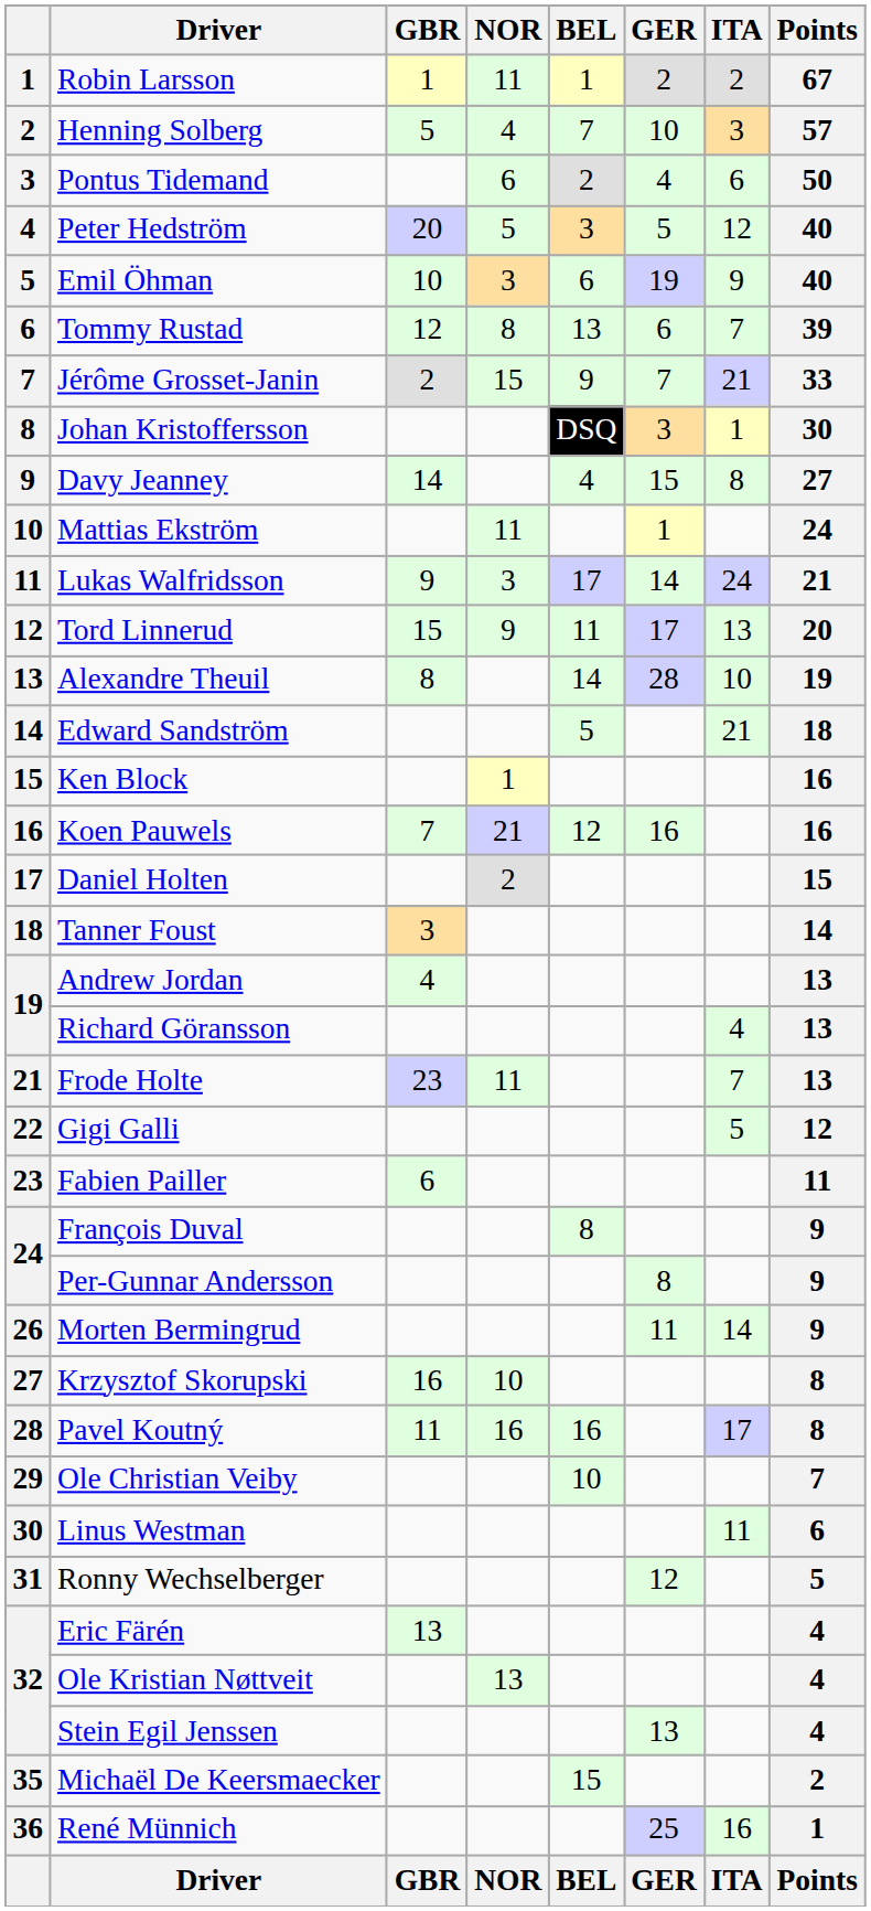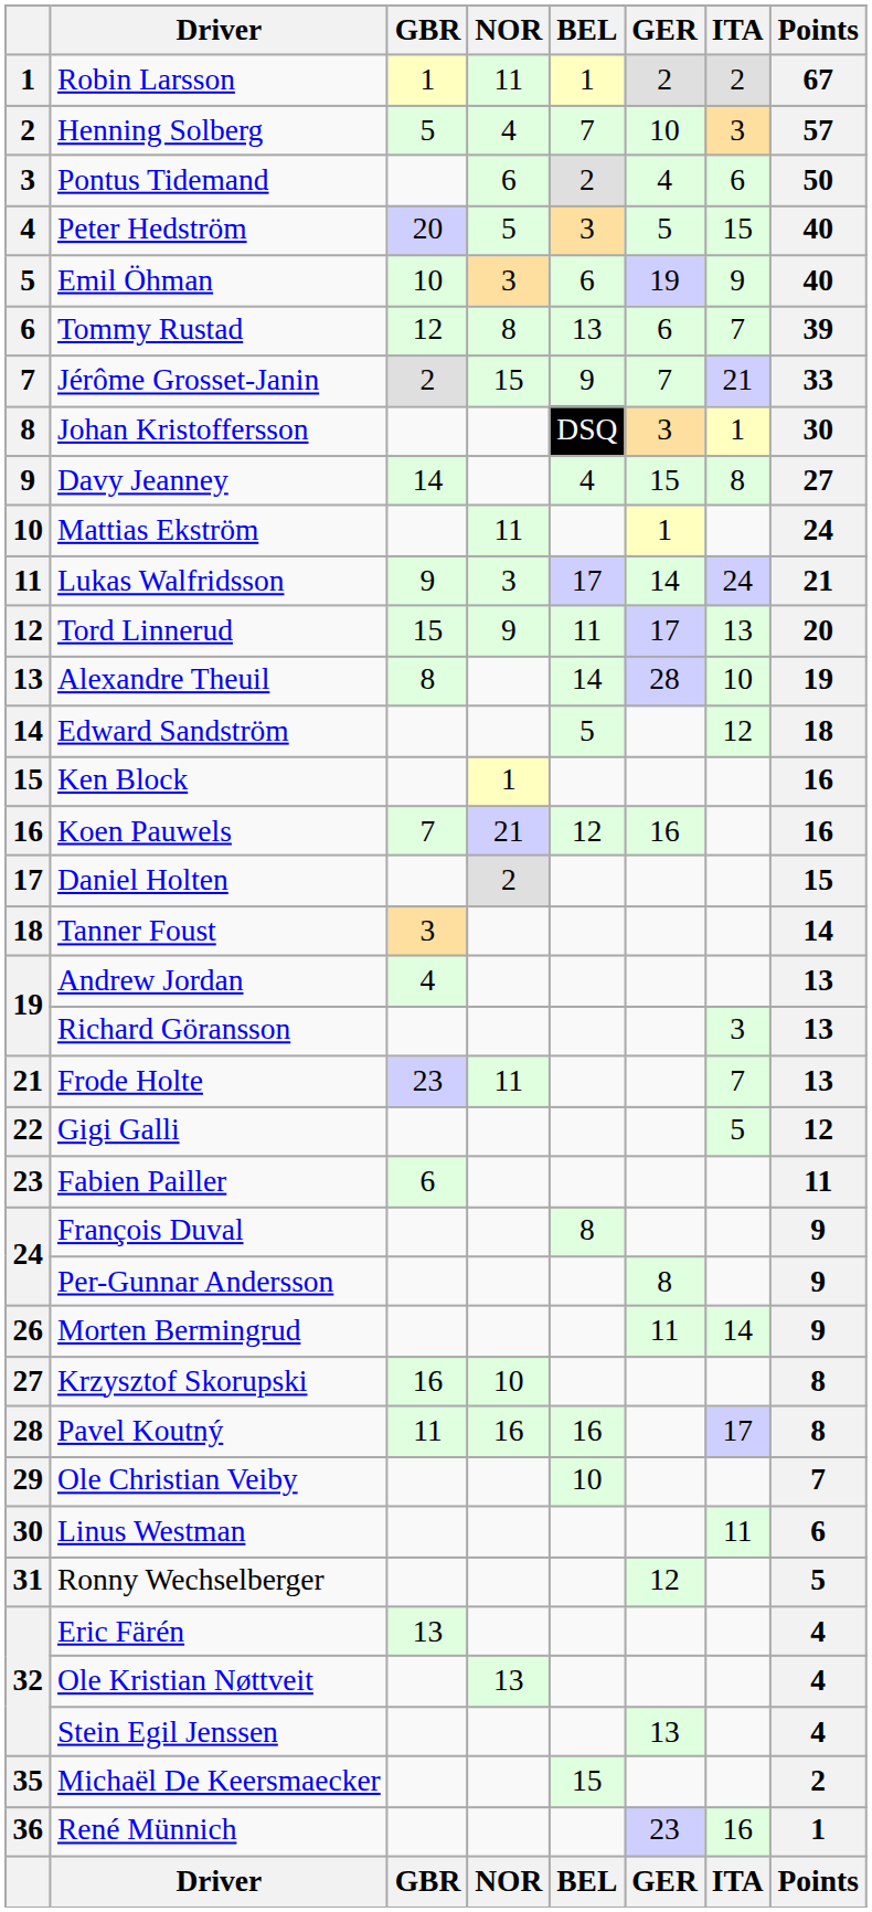Peter Hedström | ITA: 12 -> 15
Edward Sandström | ITA: 21 -> 12
Richard Göransson | ITA: 4 -> 3
René Münnich | GER: 25 -> 23
